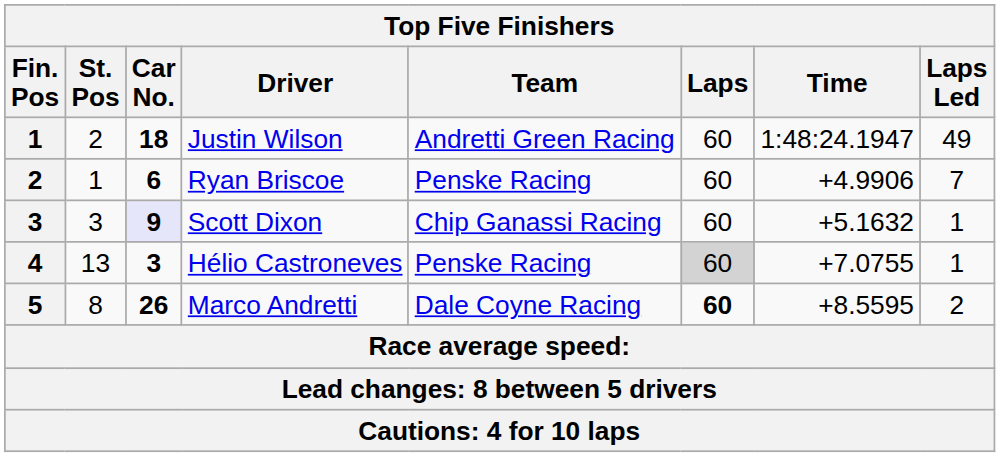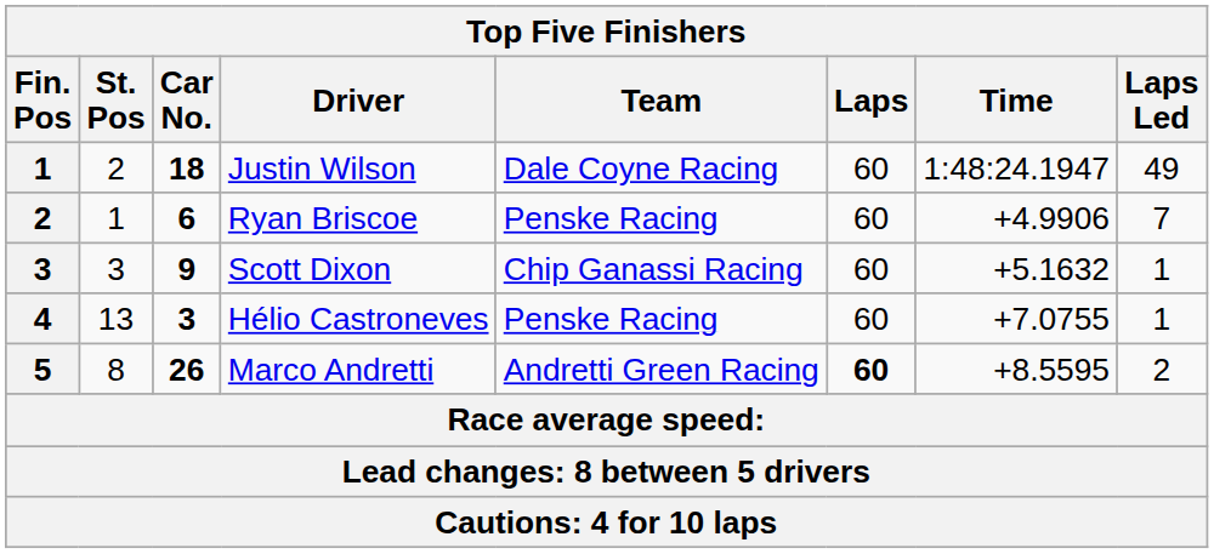Justin Wilson | Team: Andretti Green Racing -> Dale Coyne Racing
Scott Dixon | Car No.: lavender background -> no background
Hélio Castroneves | Laps: lightgrey background -> no background
Marco Andretti | Team: Dale Coyne Racing -> Andretti Green Racing
